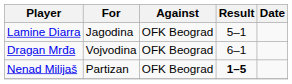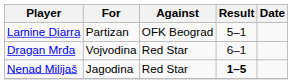Lamine Diarra | For: Jagodina -> Partizan
Dragan Mrđa | Against: OFK Beograd -> Red Star
Nenad Milijaš | For: Partizan -> Jagodina
Nenad Milijaš | Against: OFK Beograd -> Red Star
